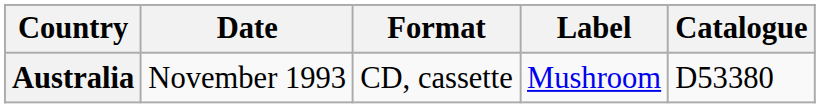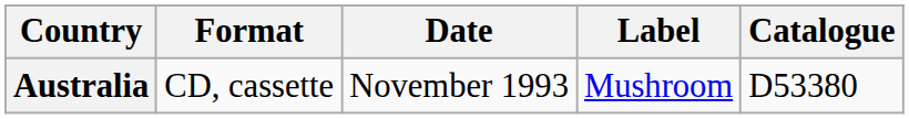columns swapped: Date <-> Format
